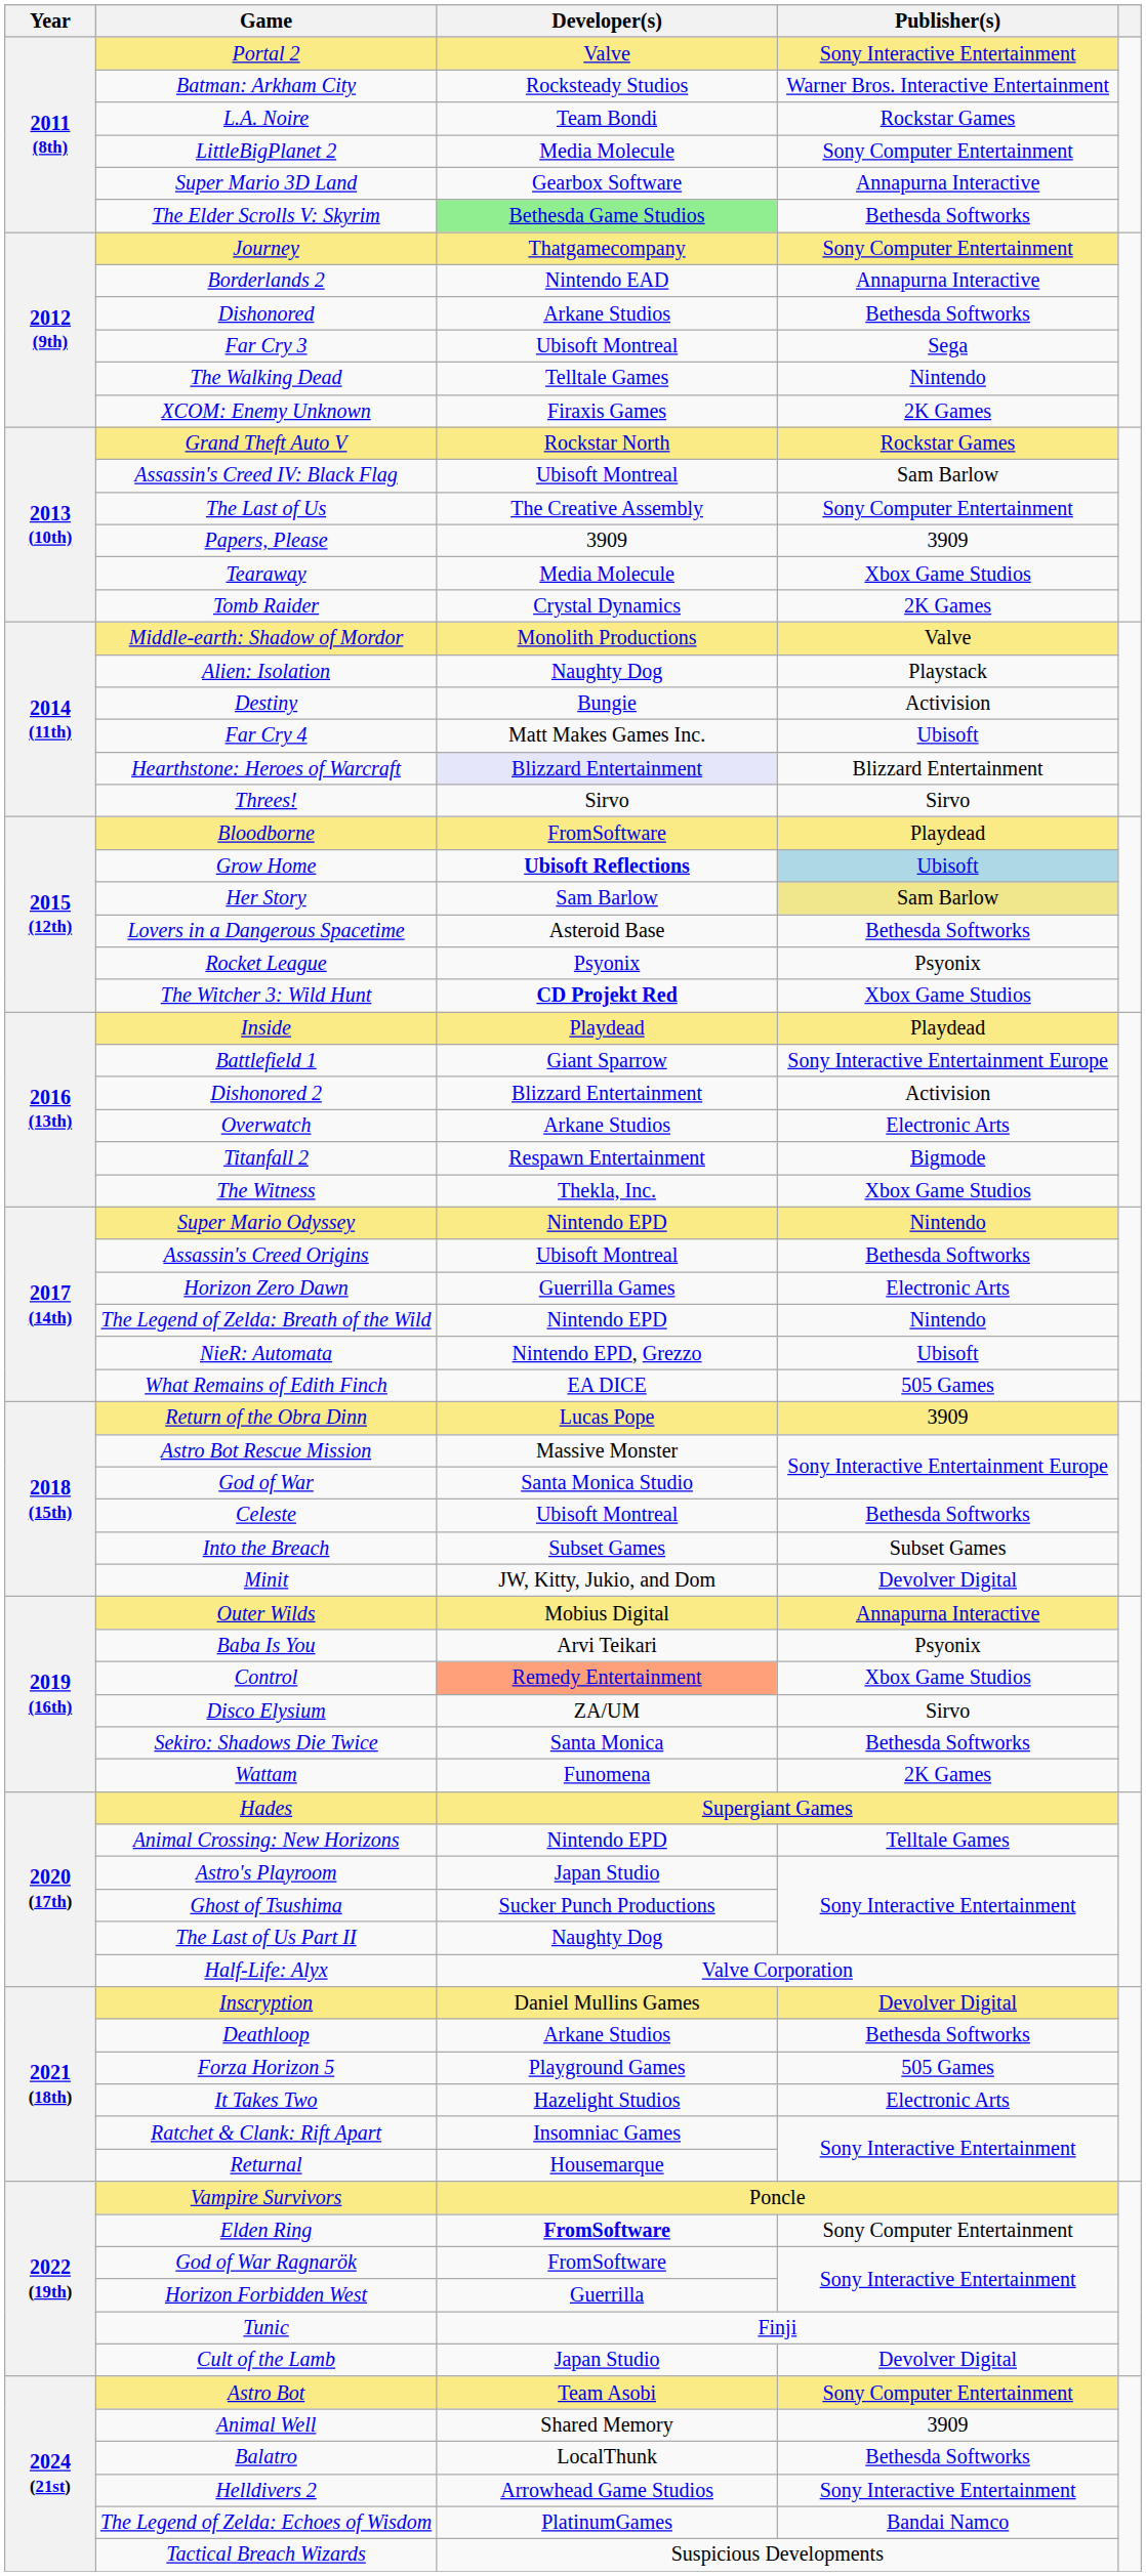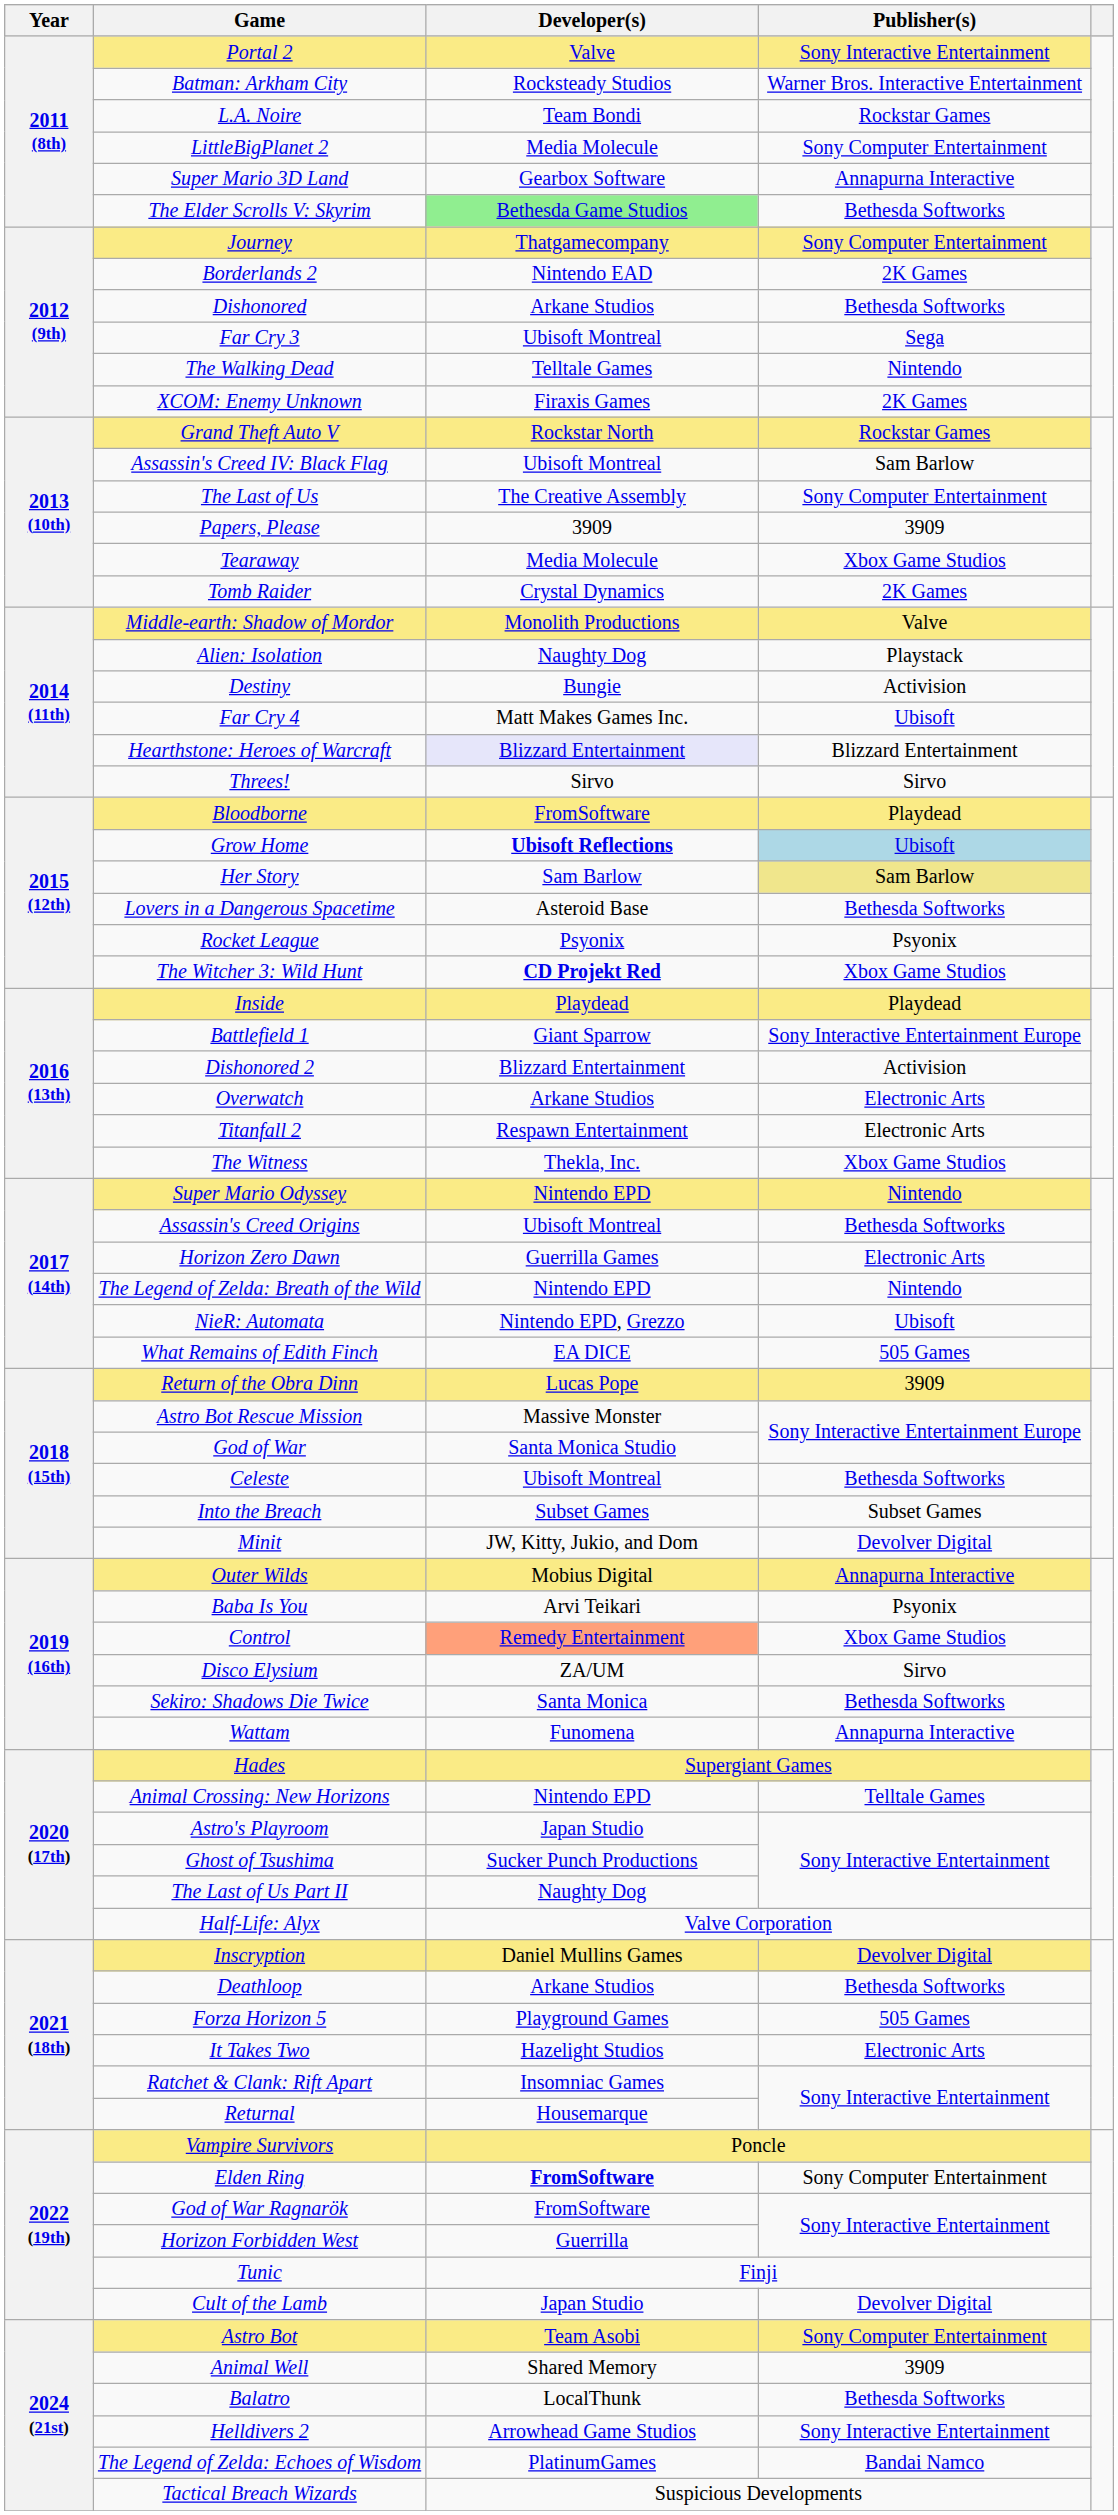Borderlands 2 | Publisher(s): Annapurna Interactive -> 2K Games
Titanfall 2 | Publisher(s): Bigmode -> Electronic Arts
Wattam | Publisher(s): 2K Games -> Annapurna Interactive
